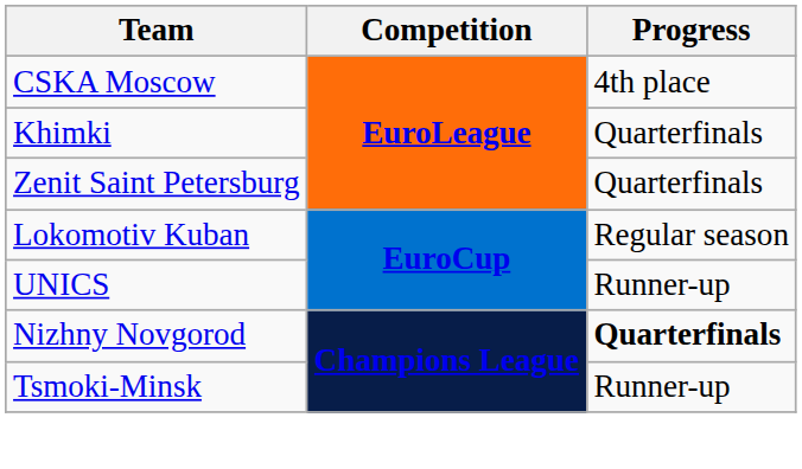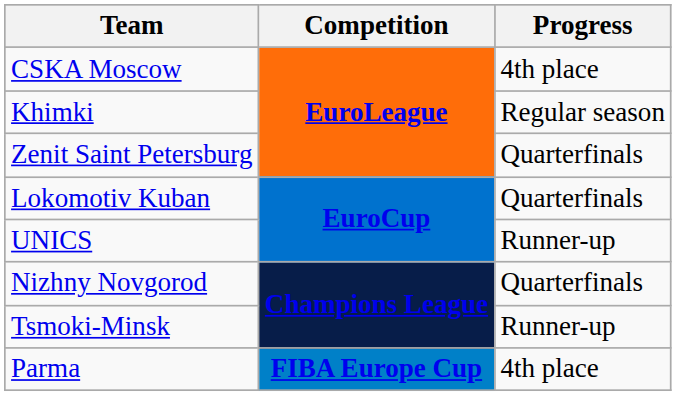Khimki | Progress: Quarterfinals -> Regular season
Lokomotiv Kuban | Progress: Regular season -> Quarterfinals
Nizhny Novgorod | Progress: bold -> normal
+ row: Parma | FIBA Europe Cup | 4th place
